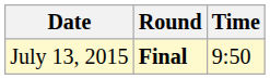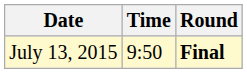columns swapped: Time <-> Round
